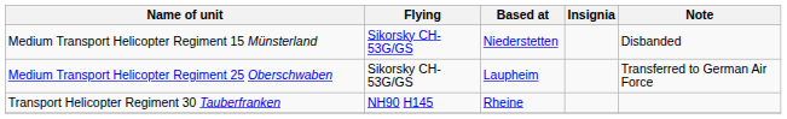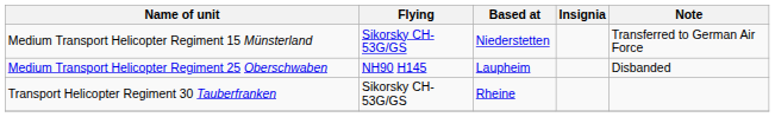Medium Transport Helicopter Regiment 15 Münsterland | Note: Disbanded -> Transferred to German Air Force
Medium Transport Helicopter Regiment 25 Oberschwaben | Flying: Sikorsky CH-53G/GS -> NH90 H145
Medium Transport Helicopter Regiment 25 Oberschwaben | Note: Transferred to German Air Force -> Disbanded
Transport Helicopter Regiment 30 Tauberfranken | Flying: NH90 H145 -> Sikorsky CH-53G/GS
